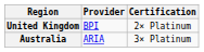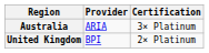rows swapped: Australia <-> United Kingdom
